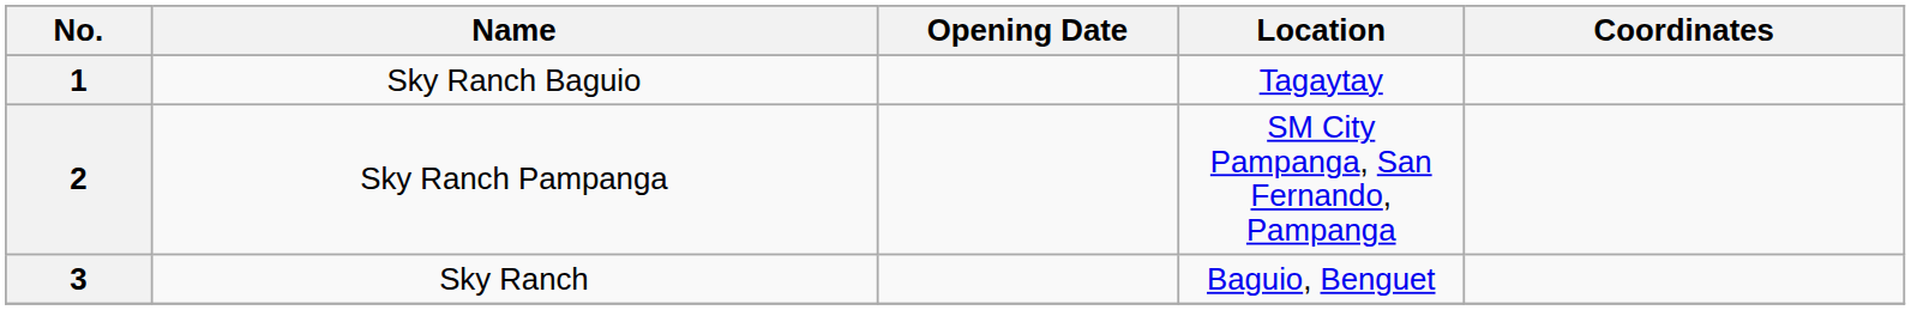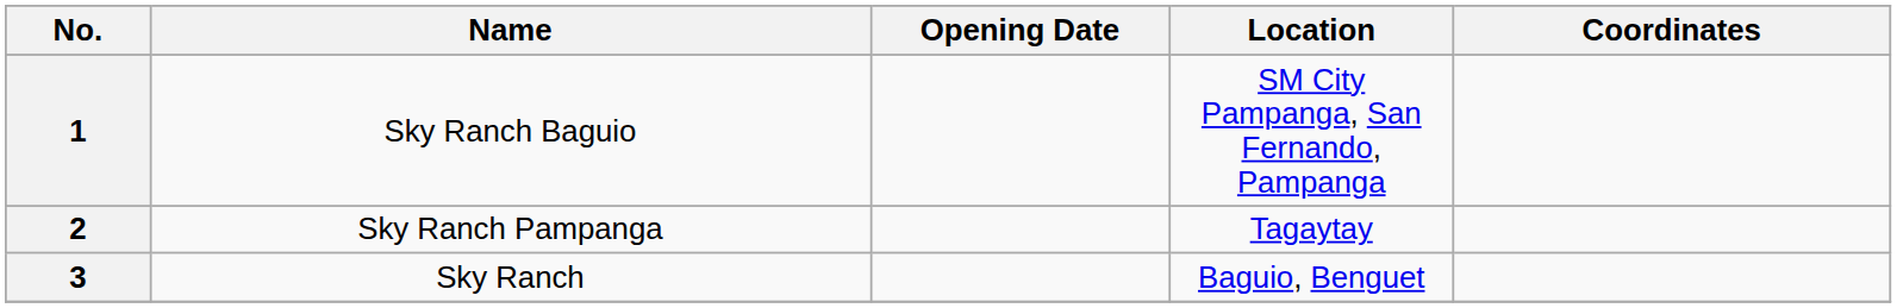1 | Location: Tagaytay -> SM City Pampanga, San Fernando, Pampanga
2 | Location: SM City Pampanga, San Fernando, Pampanga -> Tagaytay
